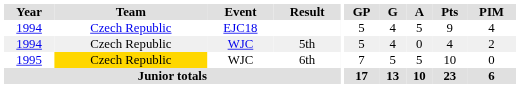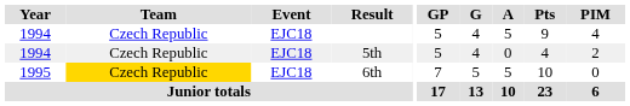5th | Event: WJC -> EJC18
6th | Event: WJC -> EJC18
